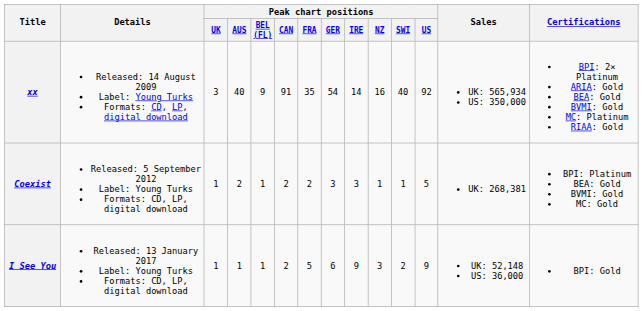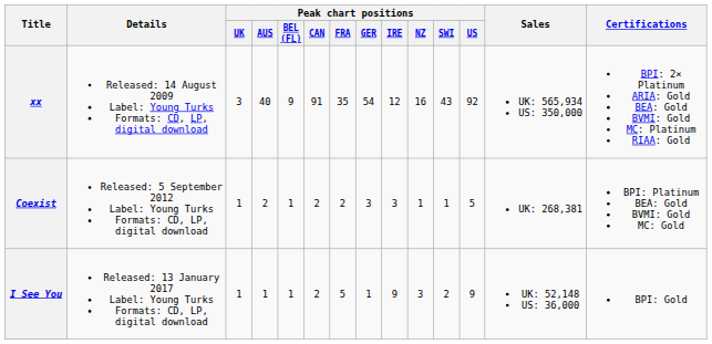xx | Peak chart positions / IRE: 14 -> 12
xx | Peak chart positions / SWI: 40 -> 43
I See You | Peak chart positions / GER: 6 -> 1
